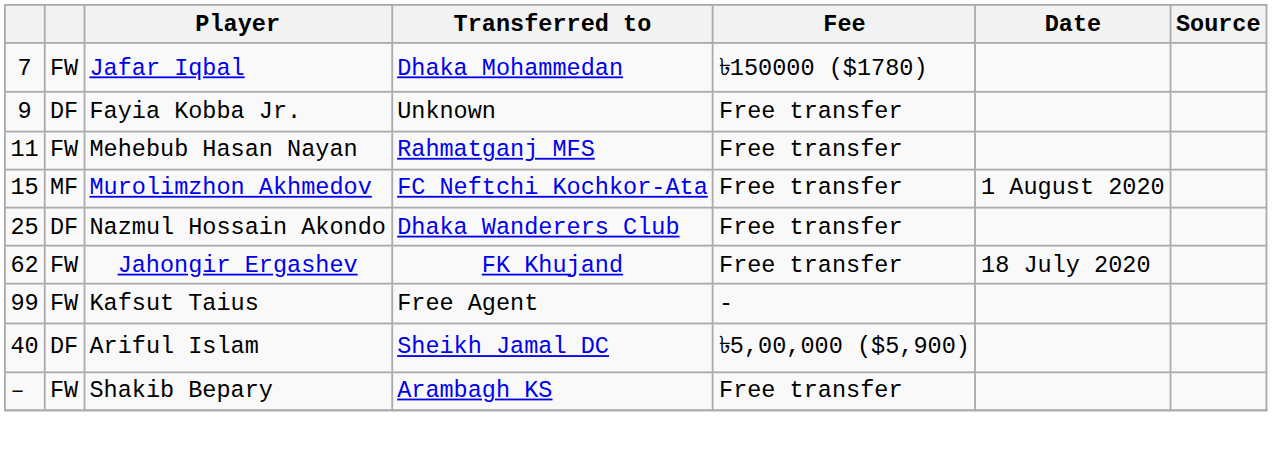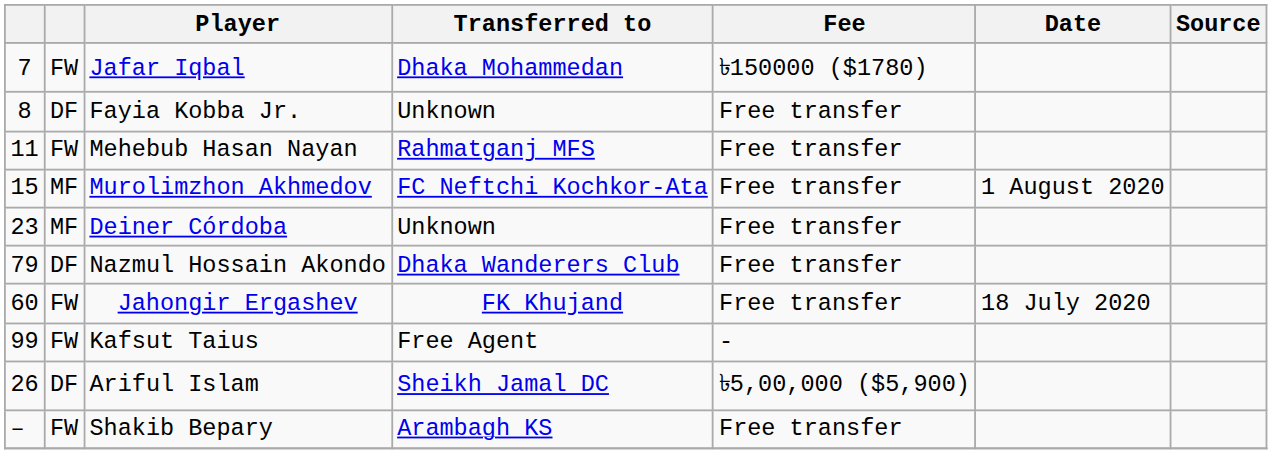Fayia Kobba Jr. | column 1: 9 -> 8
+ row: 23 | MF | Deiner Córdoba | Unknown | Free transfer
Nazmul Hossain Akondo | column 1: 25 -> 79
Jahongir Ergashev | column 1: 62 -> 60
Ariful Islam | column 1: 40 -> 26
